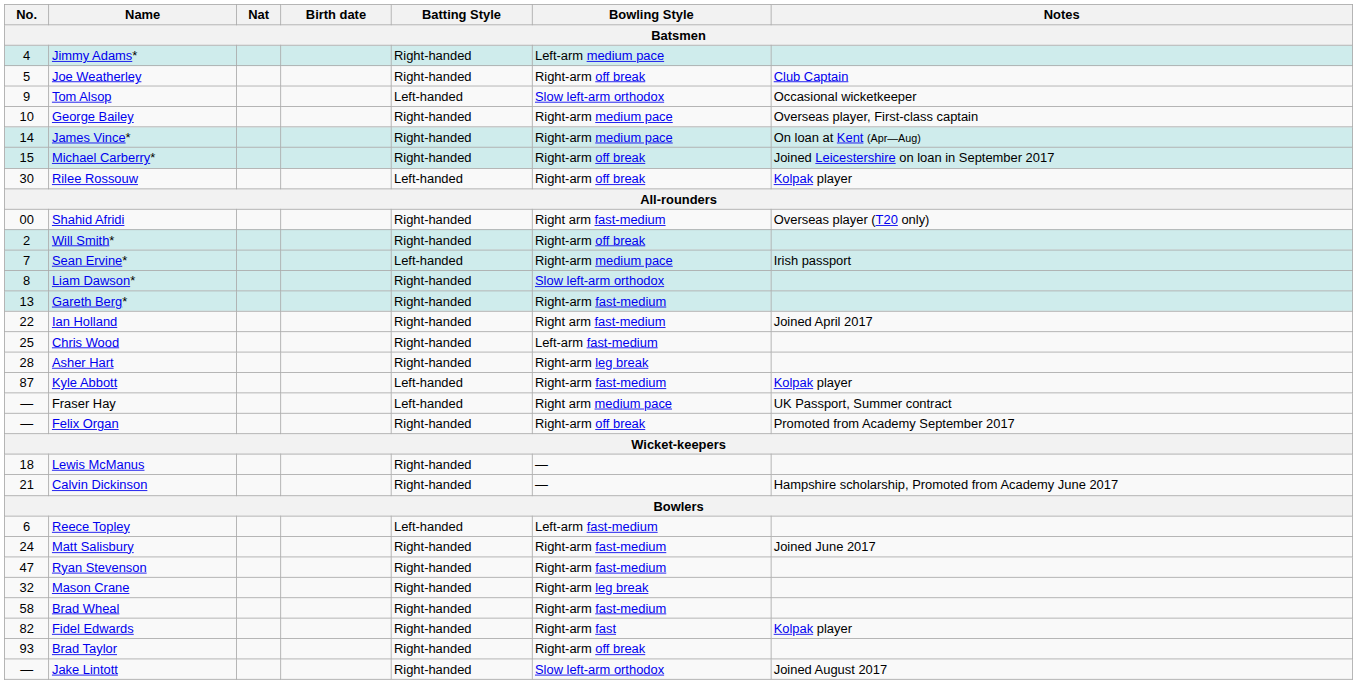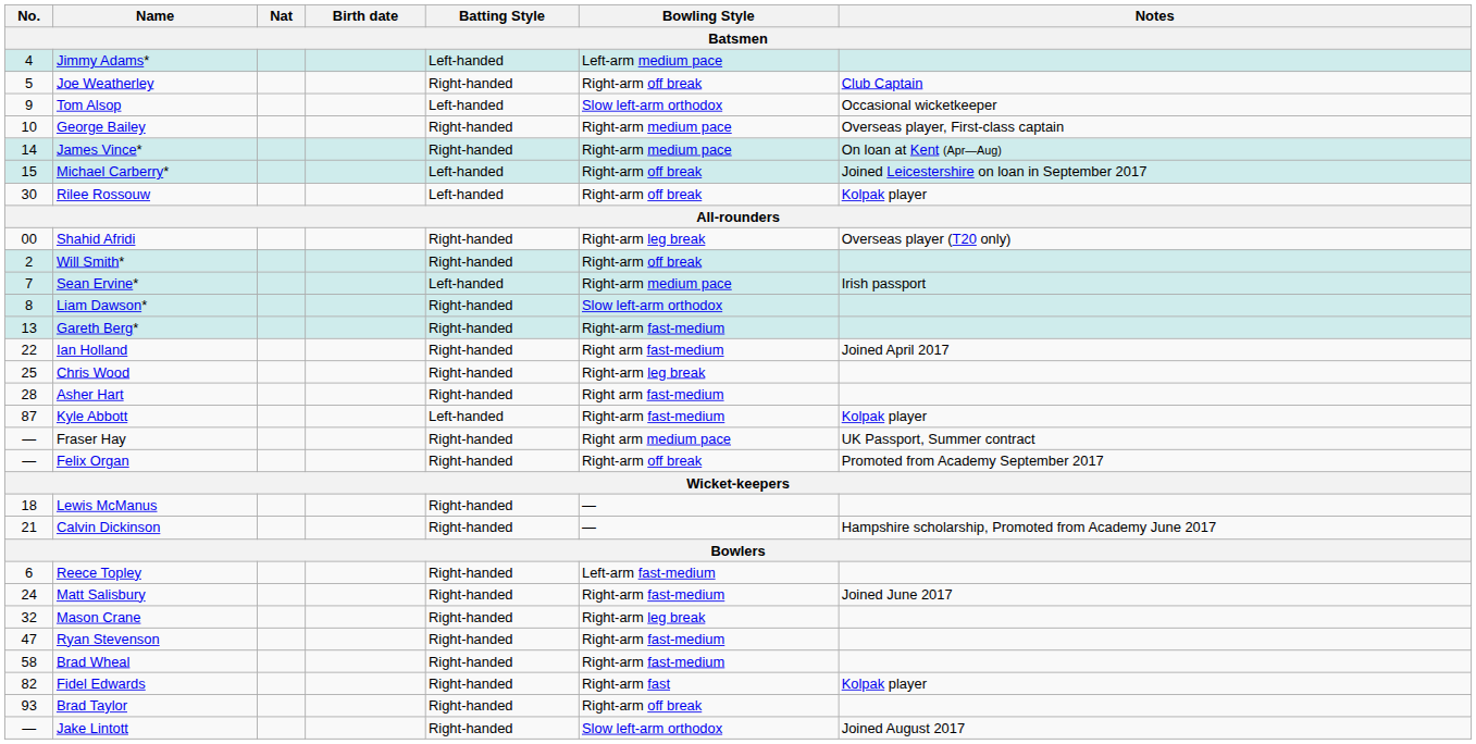Jimmy Adams* | Batting Style: Right-handed -> Left-handed
Michael Carberry* | Batting Style: Right-handed -> Left-handed
Shahid Afridi | Bowling Style: Right arm fast-medium -> Right-arm leg break
Chris Wood | Bowling Style: Left-arm fast-medium -> Right-arm leg break
Asher Hart | Bowling Style: Right-arm leg break -> Right arm fast-medium
Fraser Hay | Batting Style: Left-handed -> Right-handed
Reece Topley | Batting Style: Left-handed -> Right-handed
rows swapped: Mason Crane <-> Ryan Stevenson
